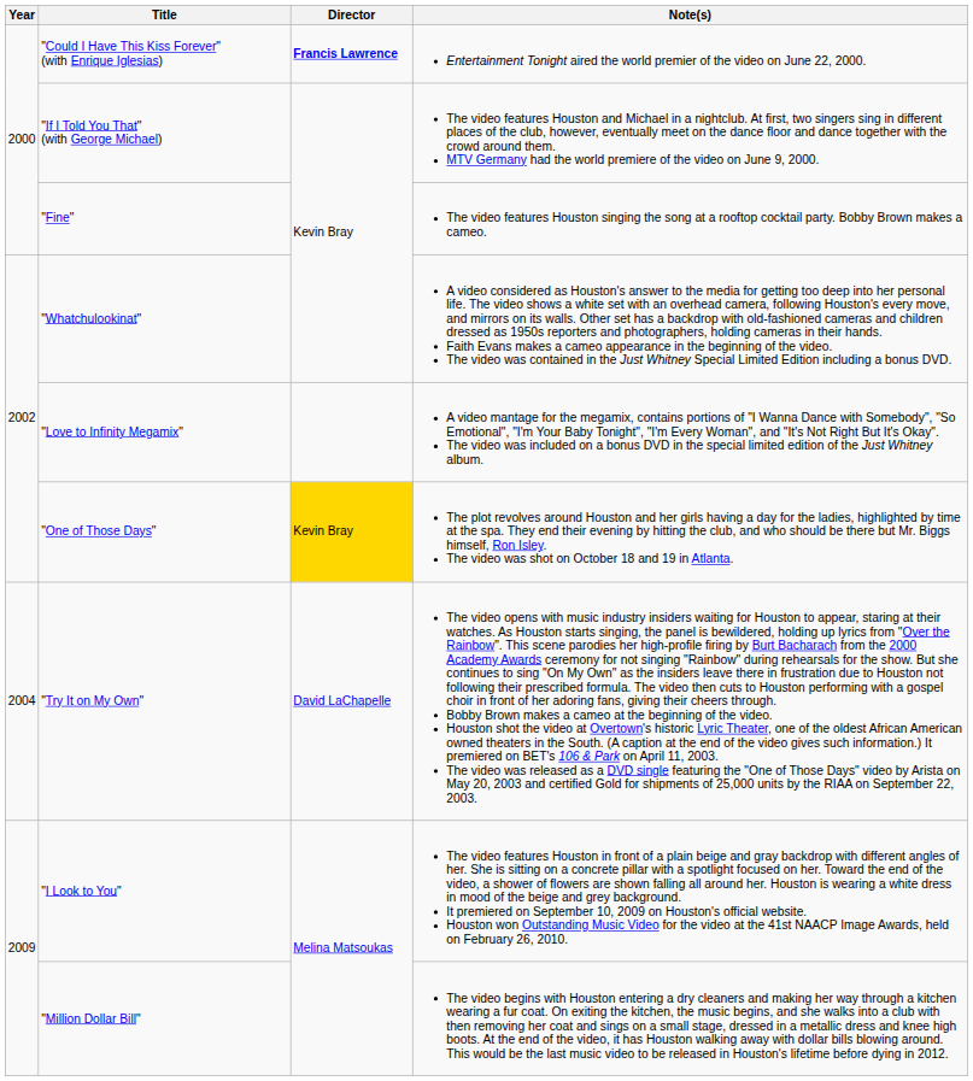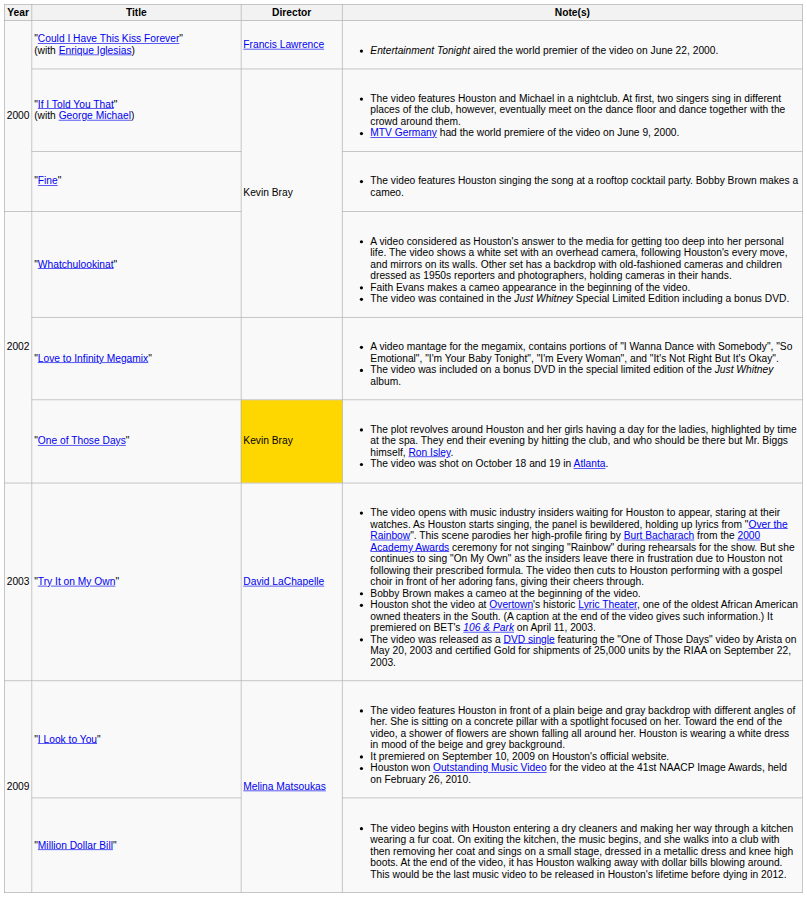"Could I Have This Kiss Forever" (with Enrique Iglesias) | Director: bold -> normal
"Try It on My Own" | Year: 2004 -> 2003
